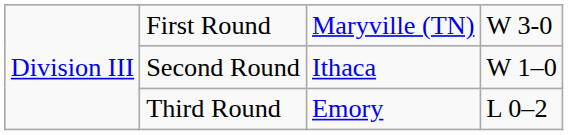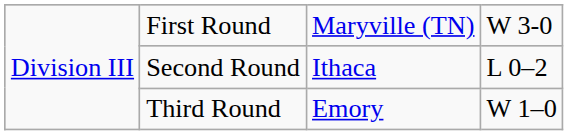Second Round | column 4: W 1–0 -> L 0–2
Third Round | column 4: L 0–2 -> W 1–0
